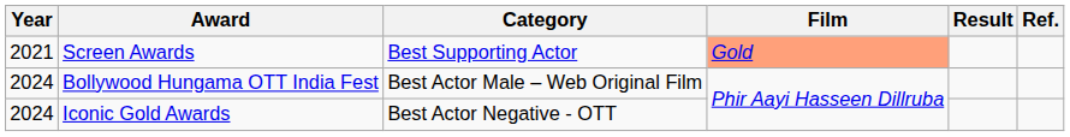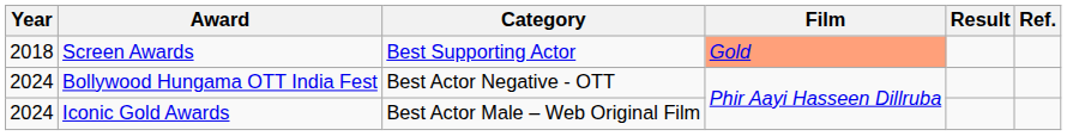Screen Awards | Year: 2021 -> 2018
Bollywood Hungama OTT India Fest | Category: Best Actor Male – Web Original Film -> Best Actor Negative - OTT
Iconic Gold Awards | Category: Best Actor Negative - OTT -> Best Actor Male – Web Original Film
